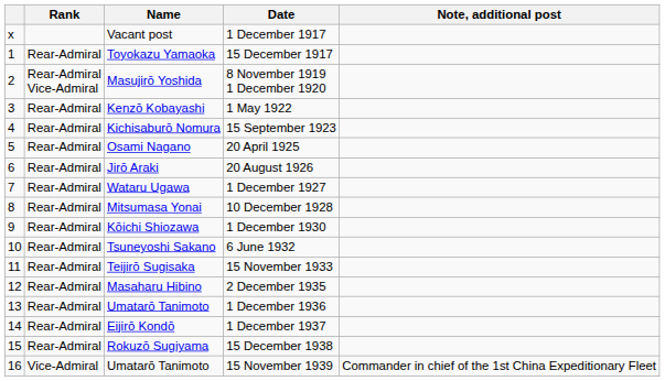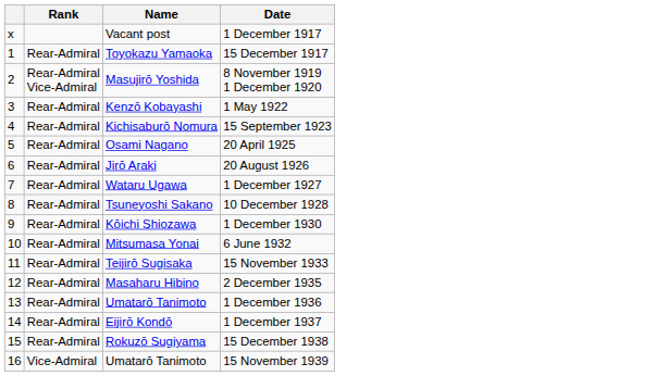- column: Note, additional post | Commander in chief of the 1st China Expeditionary Fleet
10 December 1928 | Name: Mitsumasa Yonai -> Tsuneyoshi Sakano
6 June 1932 | Name: Tsuneyoshi Sakano -> Mitsumasa Yonai
